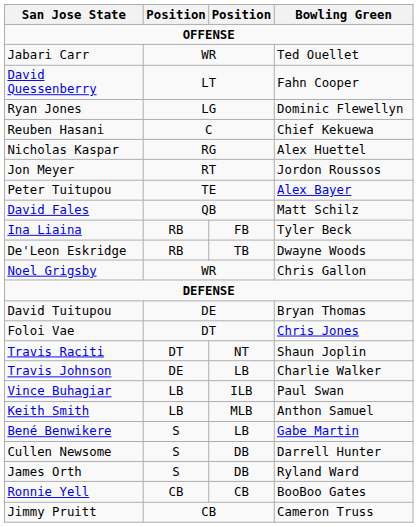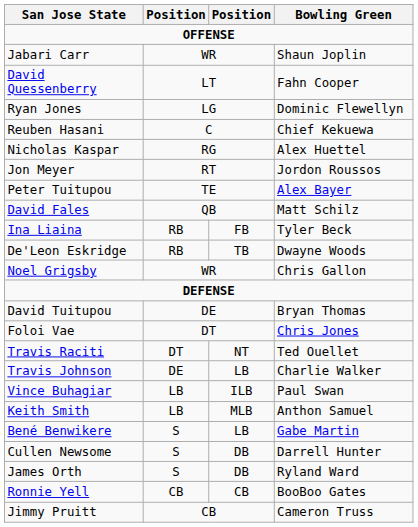Jabari Carr | Bowling Green: Ted Ouellet -> Shaun Joplin
Travis Raciti | Bowling Green: Shaun Joplin -> Ted Ouellet
